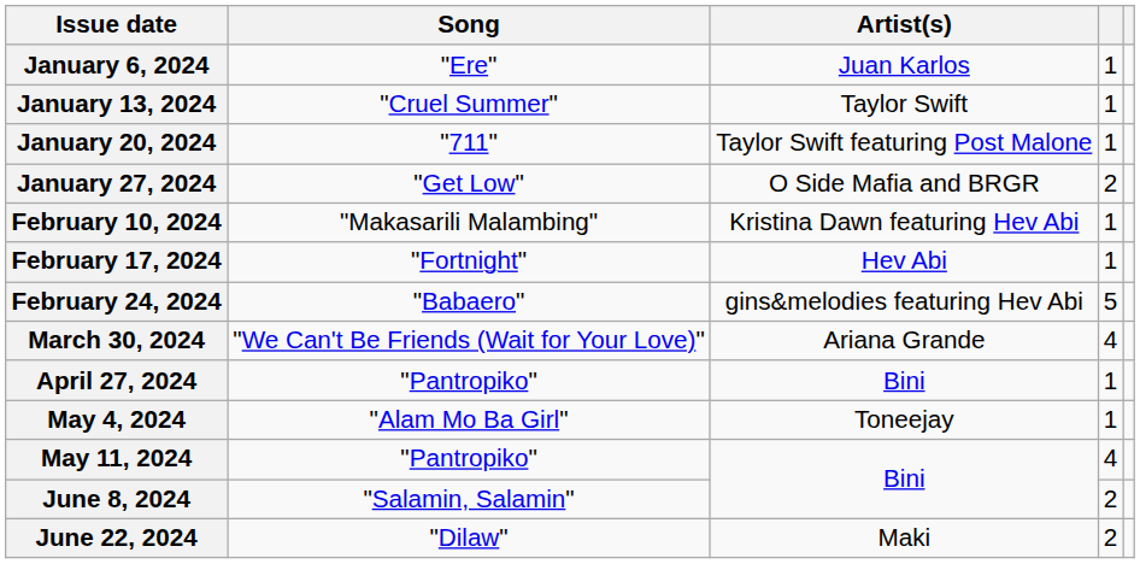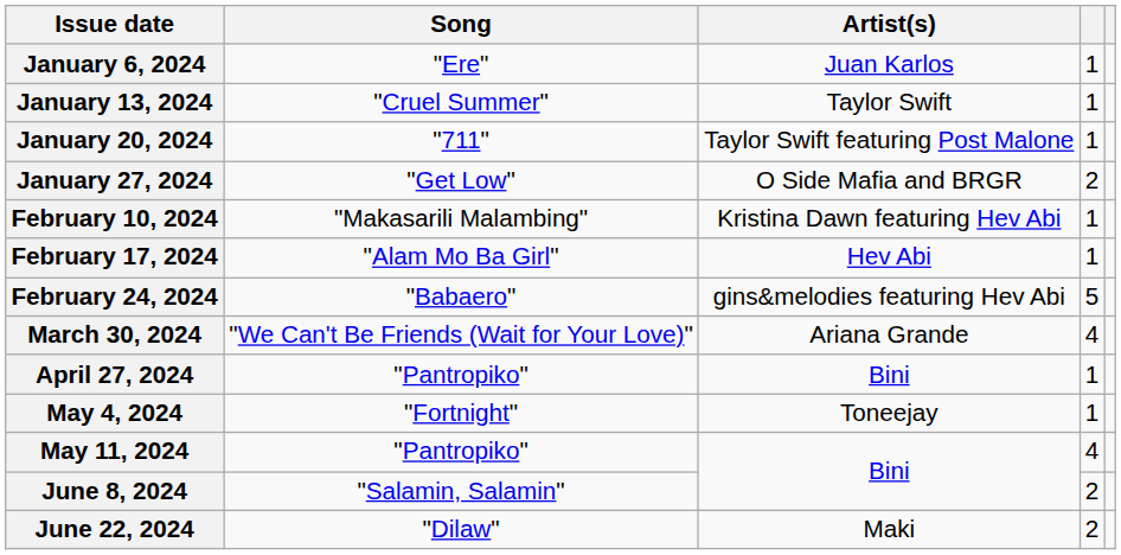February 17, 2024 | Song: "Fortnight" -> "Alam Mo Ba Girl"
May 4, 2024 | Song: "Alam Mo Ba Girl" -> "Fortnight"
